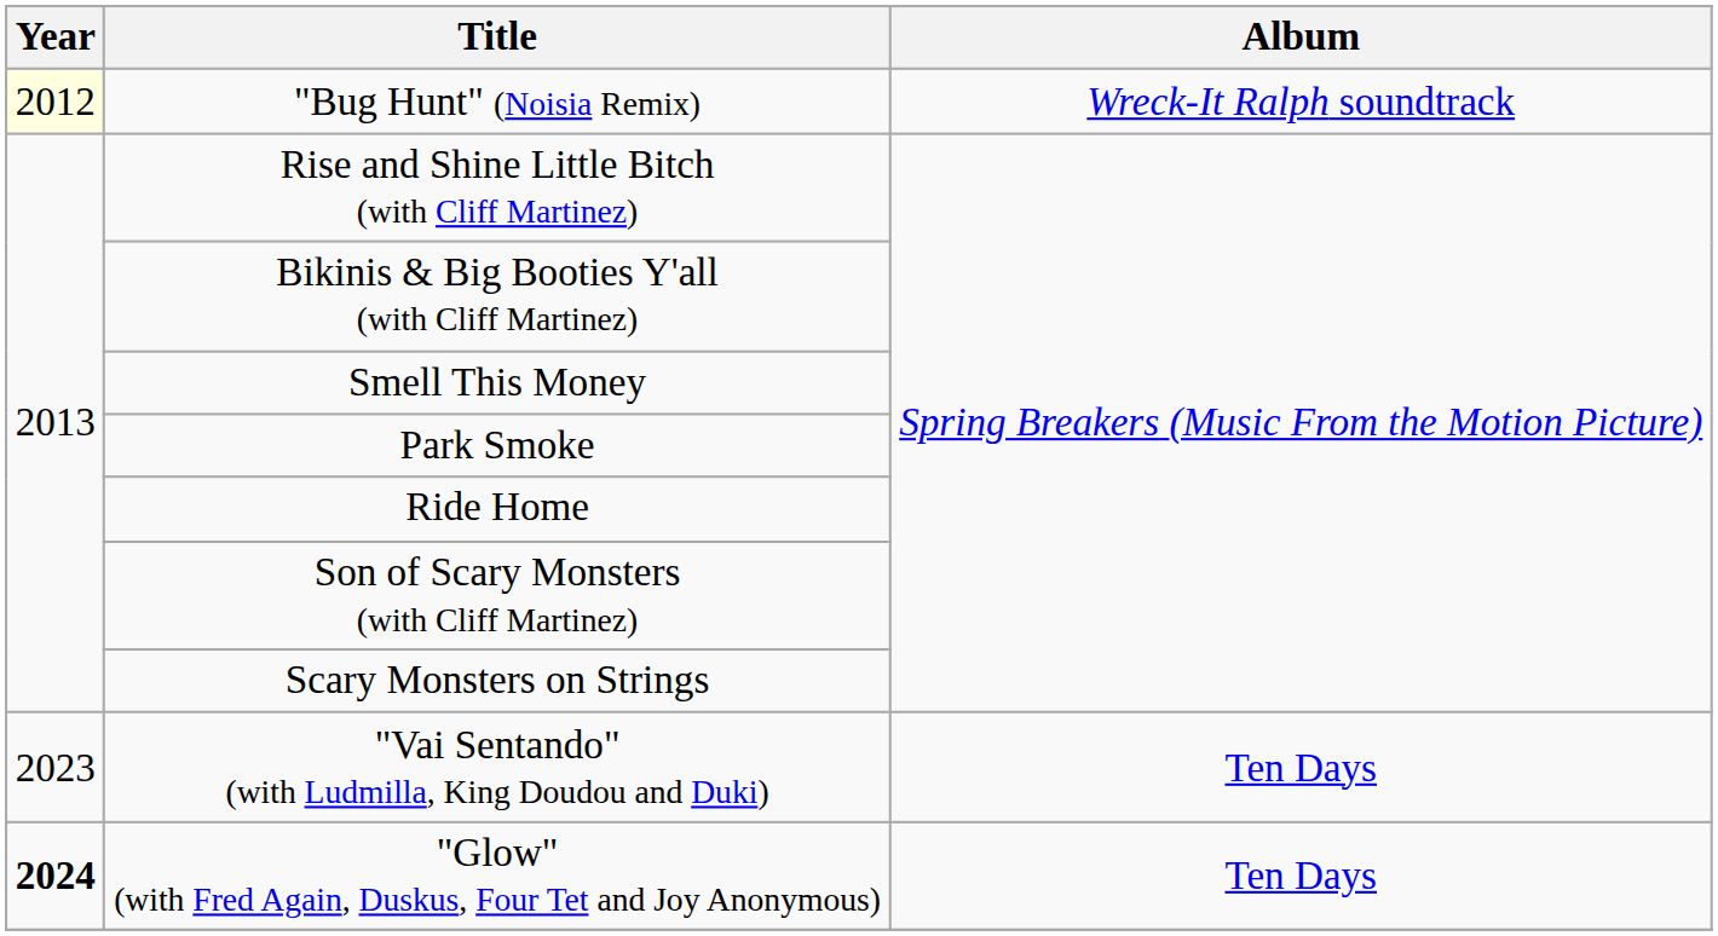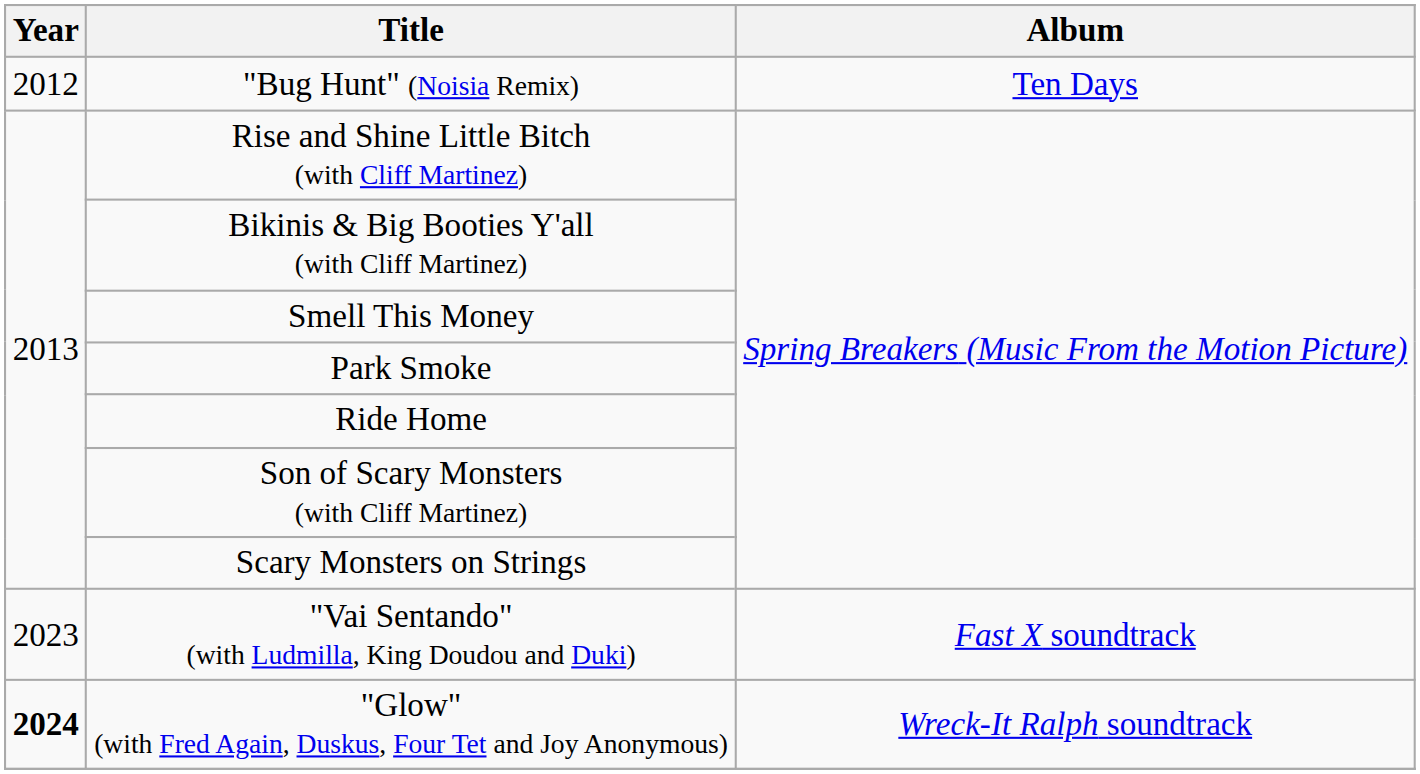"Bug Hunt" (Noisia Remix) | Year: lightyellow background -> no background
"Bug Hunt" (Noisia Remix) | Album: Wreck-It Ralph soundtrack -> Ten Days
"Vai Sentando" (with Ludmilla, King Doudou and Duki) | Album: Ten Days -> Fast X soundtrack
"Glow" (with Fred Again, Duskus, Four Tet and Joy Anonymous) | Album: Ten Days -> Wreck-It Ralph soundtrack
